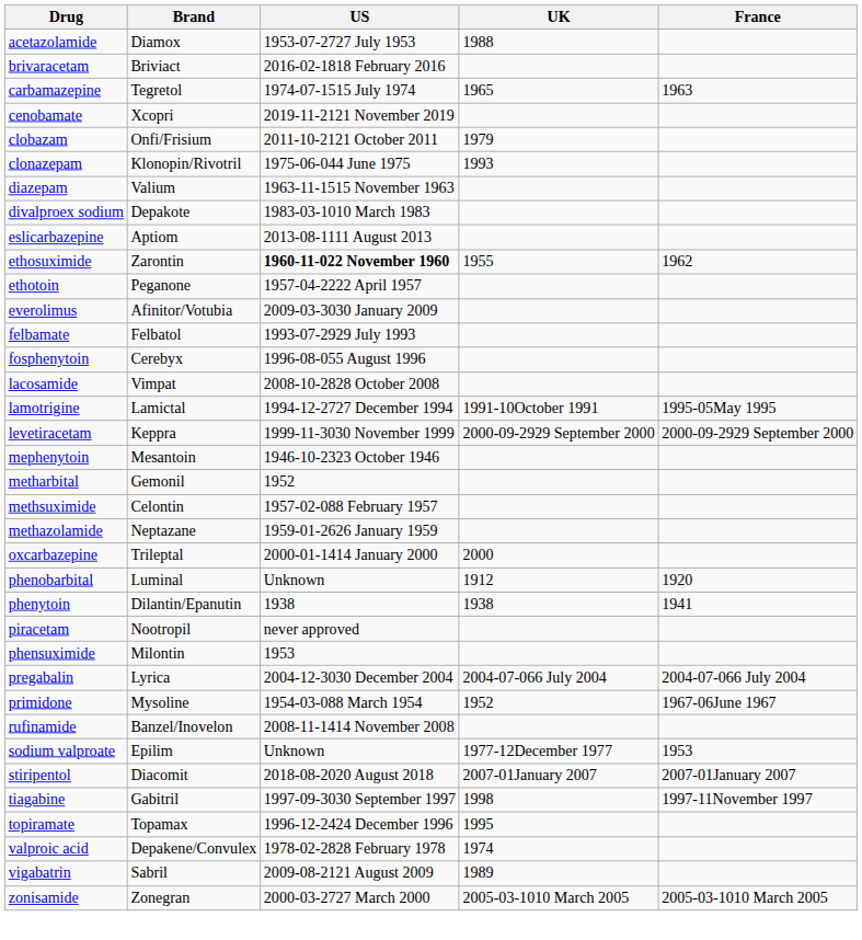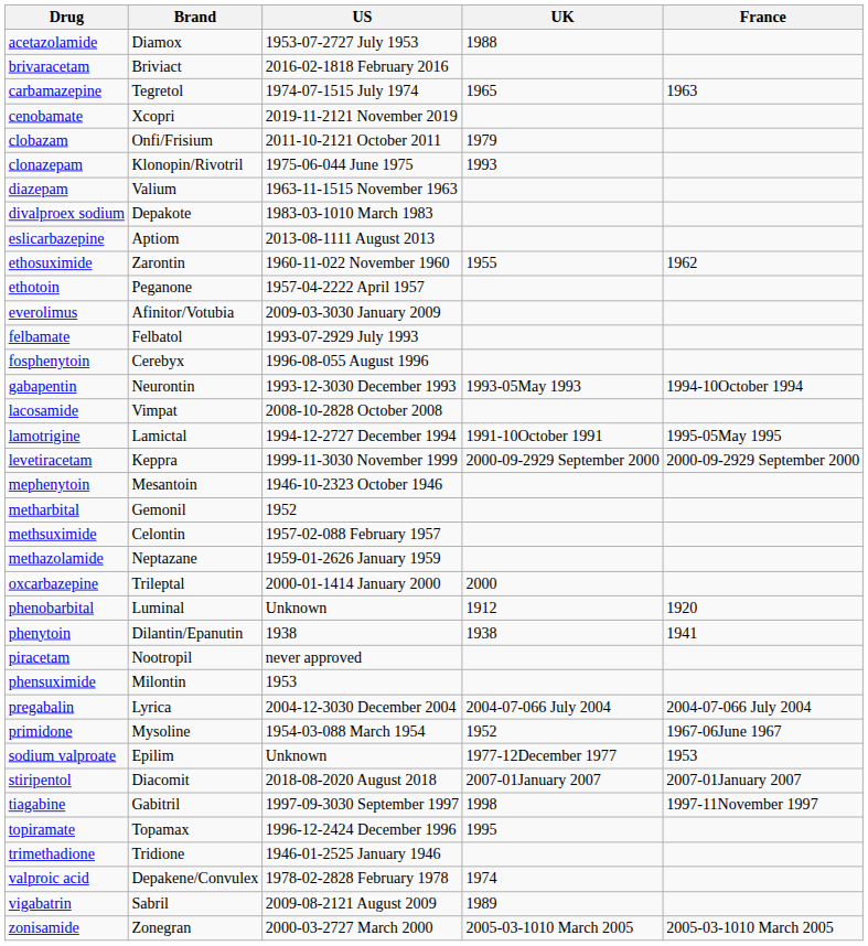ethosuximide | US: bold -> normal
+ row: gabapentin | Neurontin | 1993-12-3030 December 1993 | 1993-05May 1993 | 1994-10October 1994
- row: rufinamide | Banzel/Inovelon | 2008-11-1414 November 2008
+ row: trimethadione | Tridione | 1946-01-2525 January 1946
